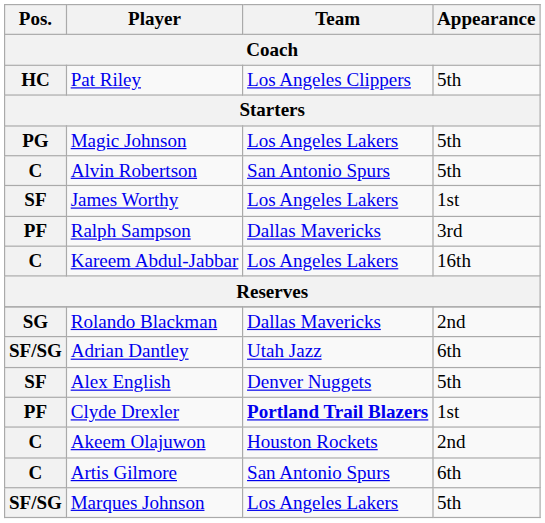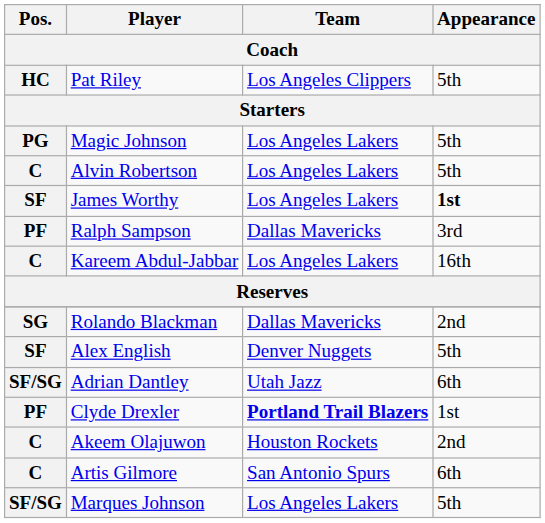Alvin Robertson | Team: San Antonio Spurs -> Los Angeles Lakers
James Worthy | Appearance: normal -> bold
rows swapped: Adrian Dantley <-> Alex English
